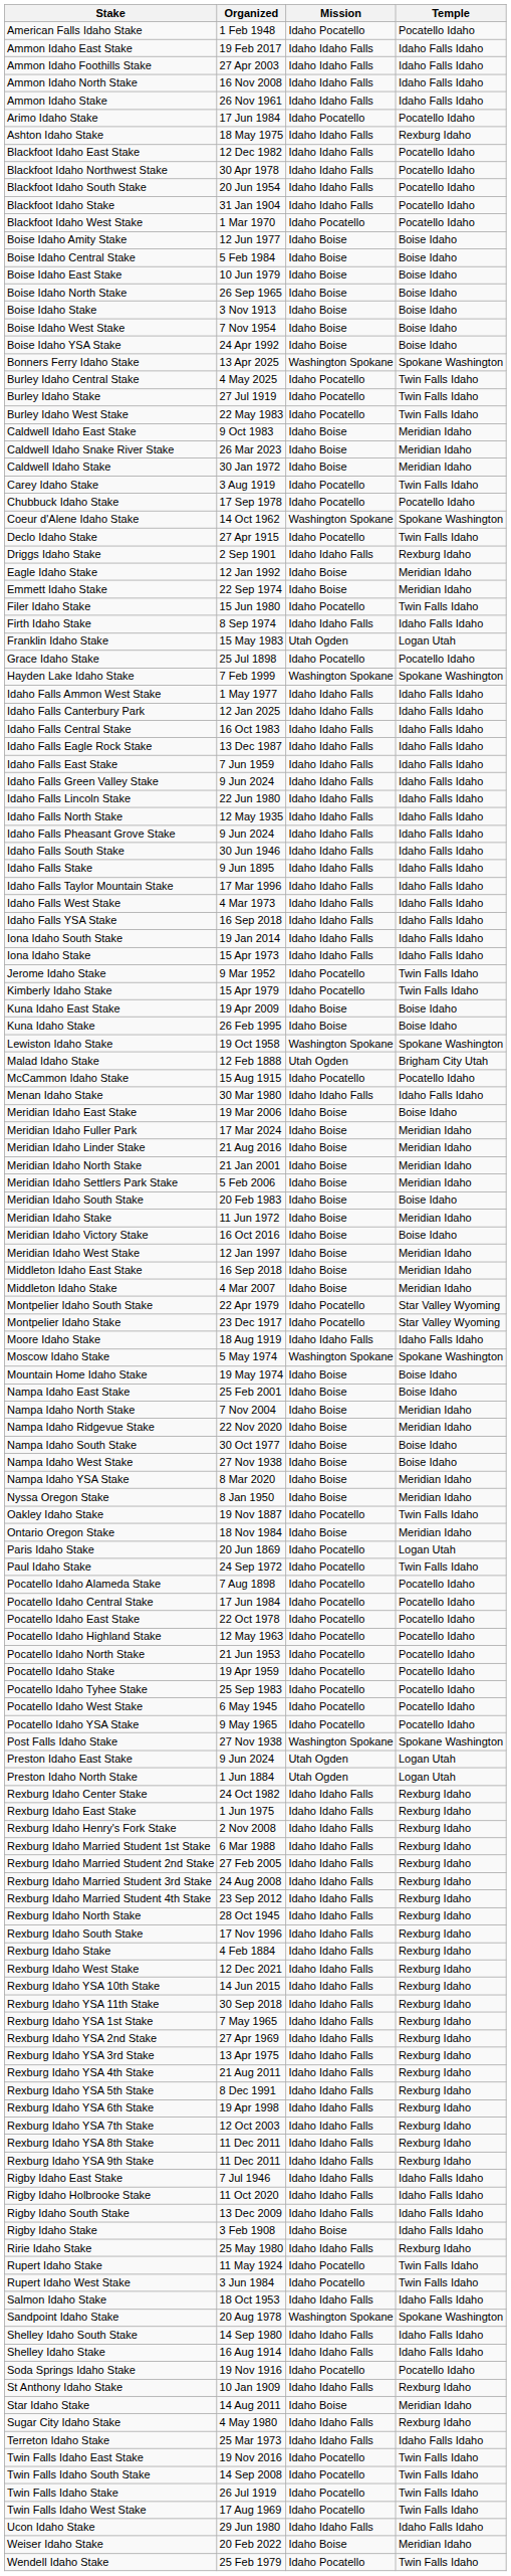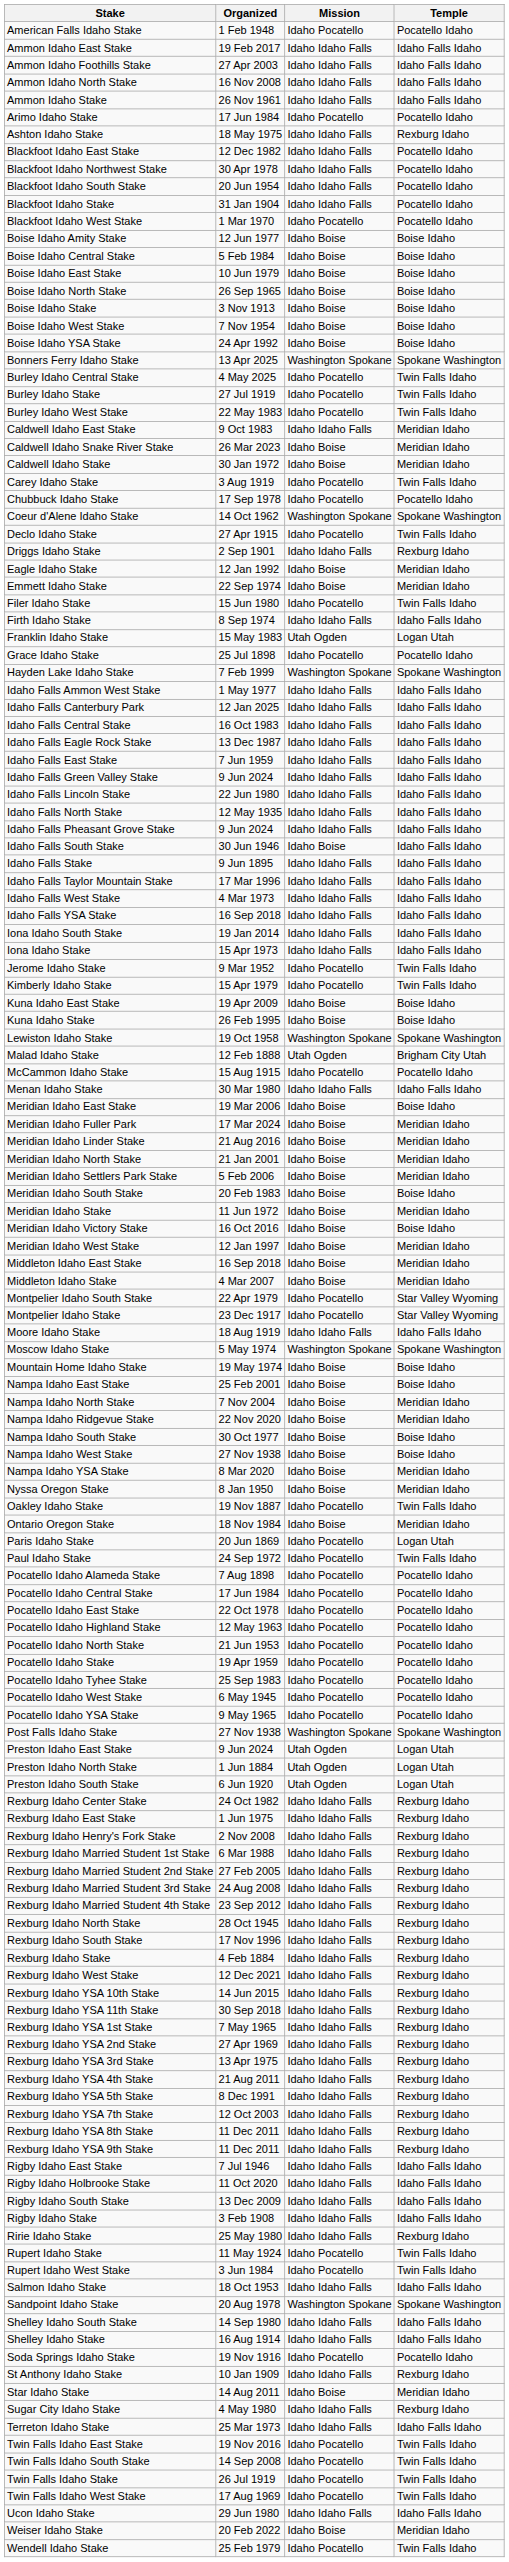Caldwell Idaho East Stake | Mission: Idaho Boise -> Idaho Idaho Falls
Idaho Falls South Stake | Mission: Idaho Idaho Falls -> Idaho Boise
+ row: Preston Idaho South Stake | 6 Jun 1920 | Utah Ogden | Logan Utah
- row: Rexburg Idaho YSA 6th Stake | 19 Apr 1998 | Idaho Idaho Falls | Rexburg Idaho
Rigby Idaho Stake | Mission: Idaho Boise -> Idaho Idaho Falls
